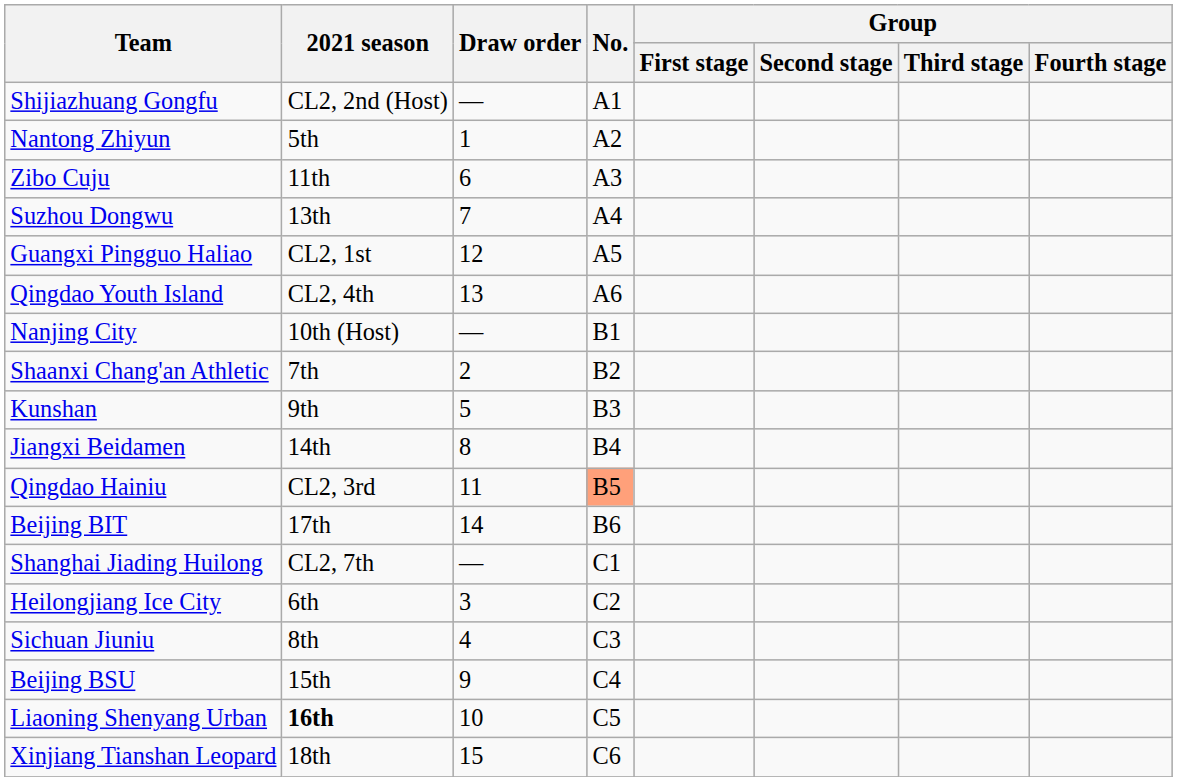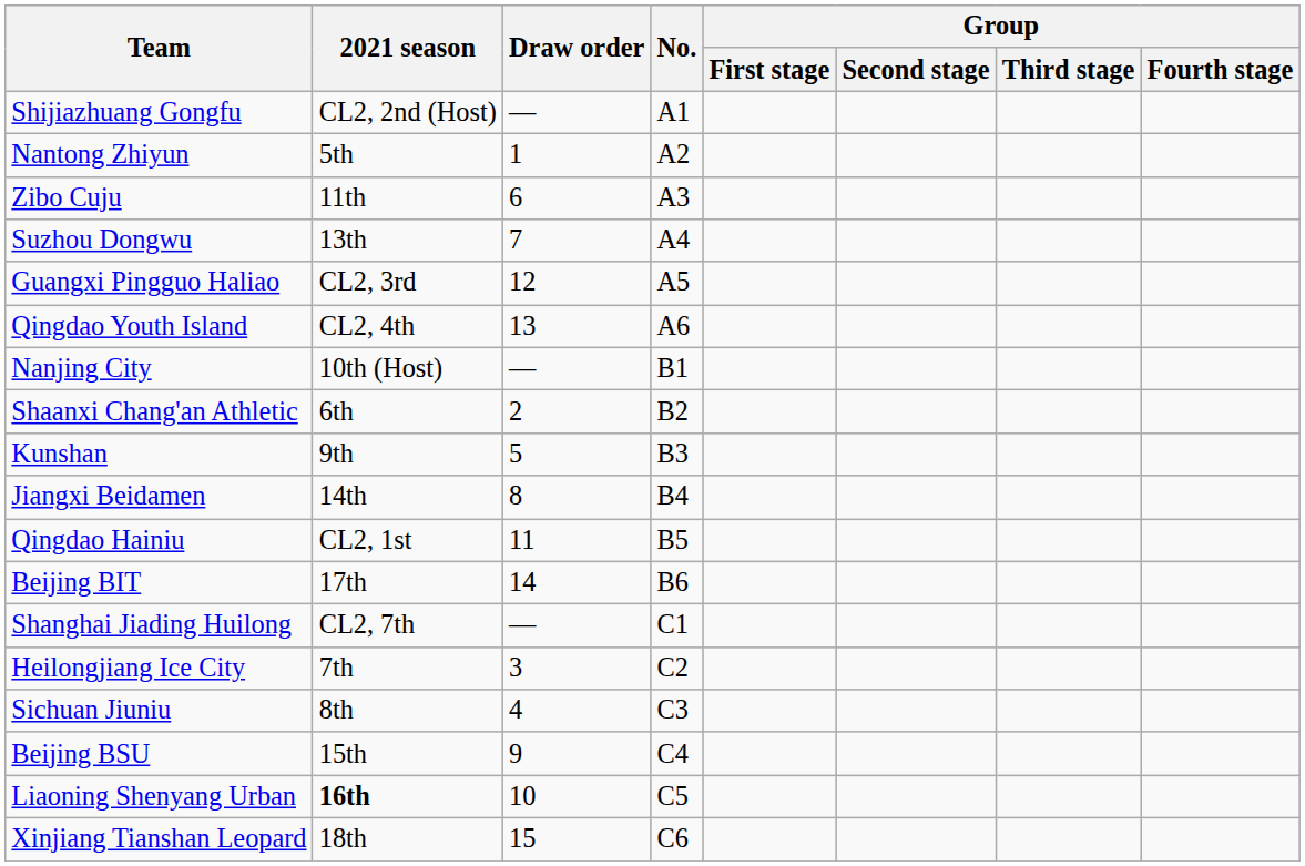Guangxi Pingguo Haliao | 2021 season: CL2, 1st -> CL2, 3rd
Shaanxi Chang'an Athletic | 2021 season: 7th -> 6th
Qingdao Hainiu | 2021 season: CL2, 3rd -> CL2, 1st
Qingdao Hainiu | No.: lightsalmon background -> no background
Heilongjiang Ice City | 2021 season: 6th -> 7th
